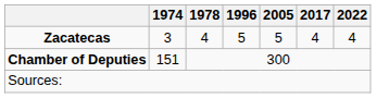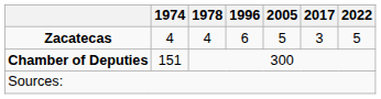Zacatecas | 1974: 3 -> 4
Zacatecas | 1996: 5 -> 6
Zacatecas | 2017: 4 -> 3
Zacatecas | 2022: 4 -> 5
